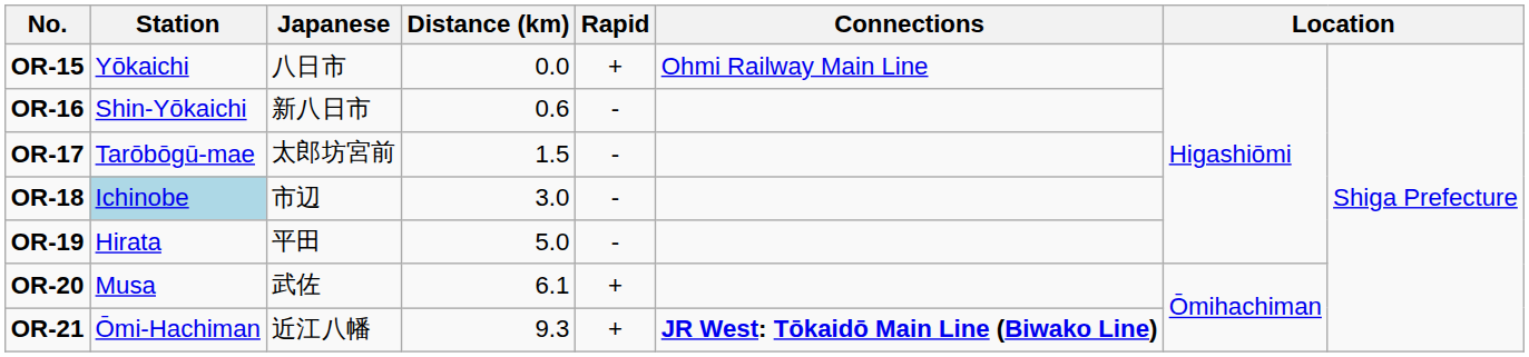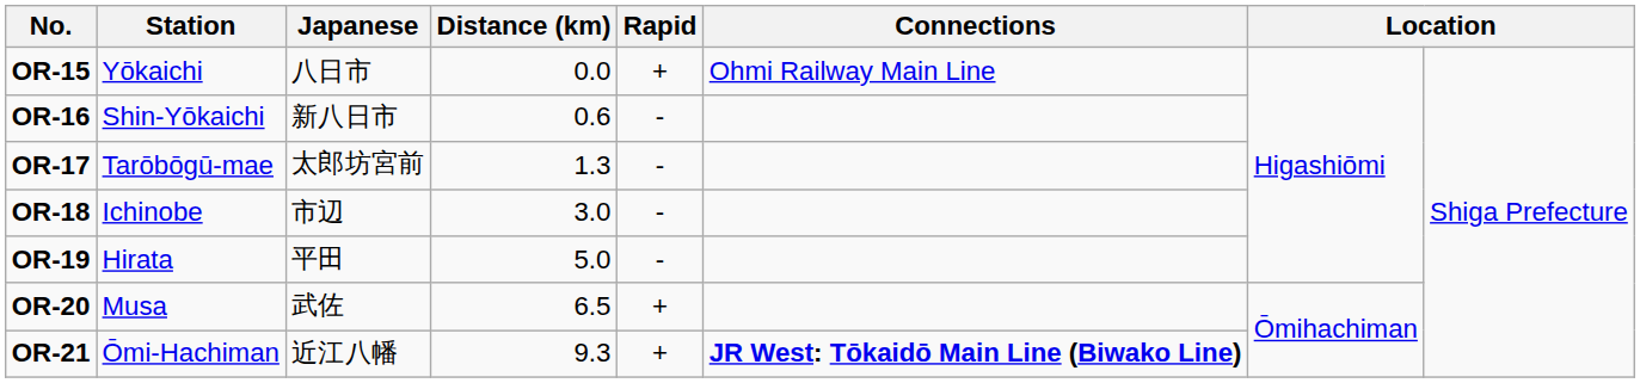OR-17 | Distance (km): 1.5 -> 1.3
OR-18 | Station: lightblue background -> no background
OR-20 | Distance (km): 6.1 -> 6.5
